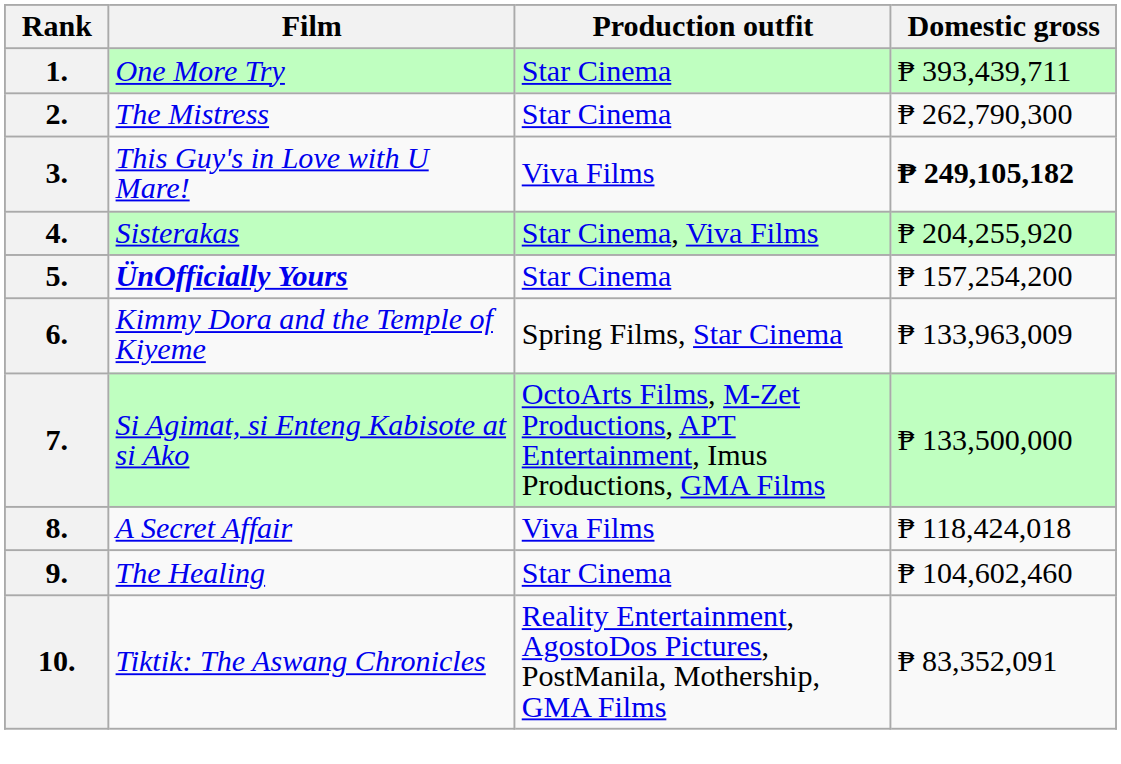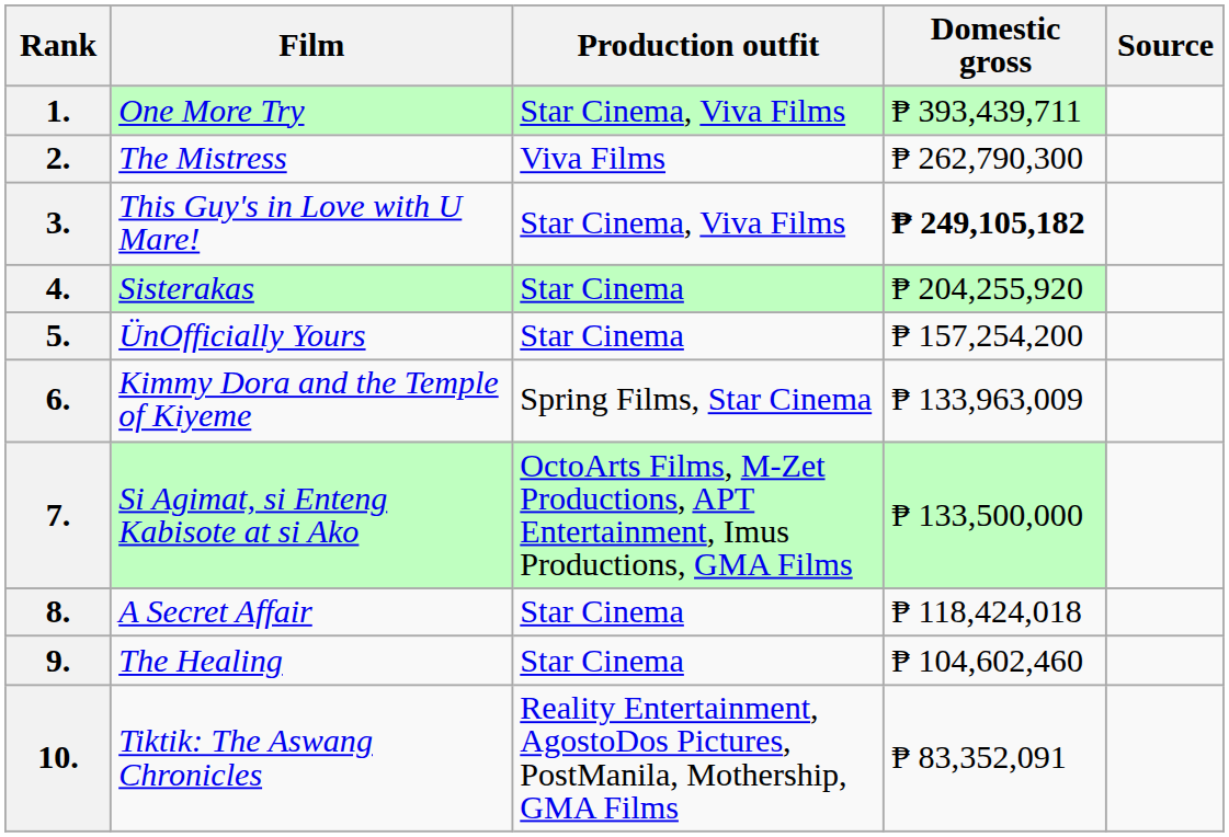+ column: Source
1. | Production outfit: Star Cinema -> Star Cinema, Viva Films
2. | Production outfit: Star Cinema -> Viva Films
3. | Production outfit: Viva Films -> Star Cinema, Viva Films
4. | Production outfit: Star Cinema, Viva Films -> Star Cinema
5. | Film: bold -> normal
8. | Production outfit: Viva Films -> Star Cinema
